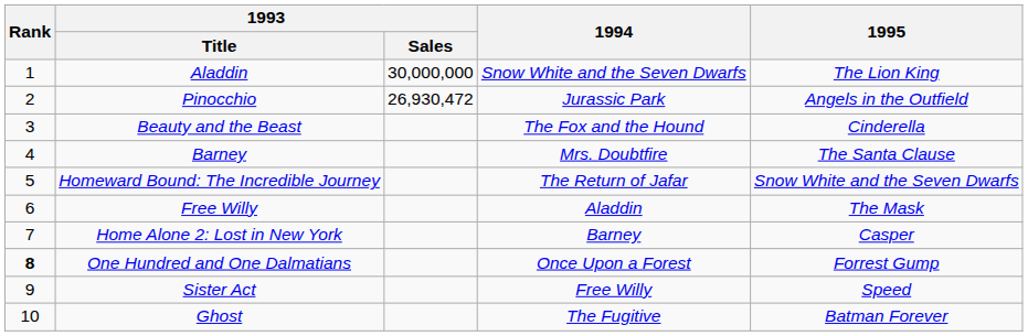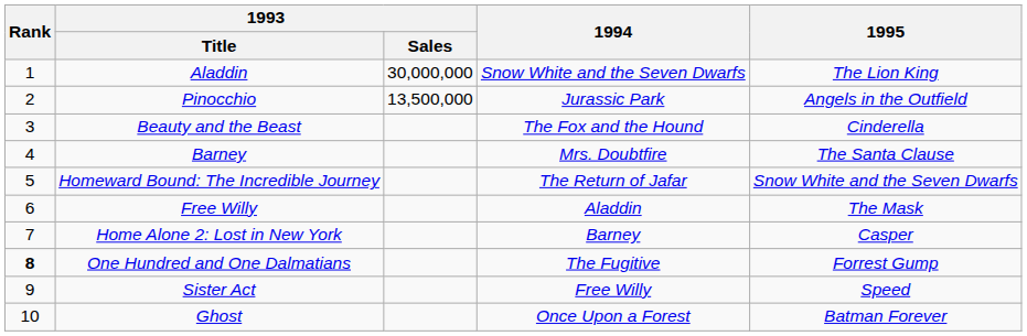Pinocchio | 1993 / Sales: 26,930,472 -> 13,500,000
One Hundred and One Dalmatians | 1994: Once Upon a Forest -> The Fugitive
Ghost | 1994: The Fugitive -> Once Upon a Forest
